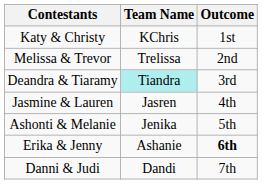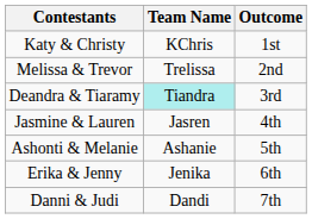Ashonti & Melanie | Team Name: Jenika -> Ashanie
Erika & Jenny | Team Name: Ashanie -> Jenika
Erika & Jenny | Outcome: bold -> normal
